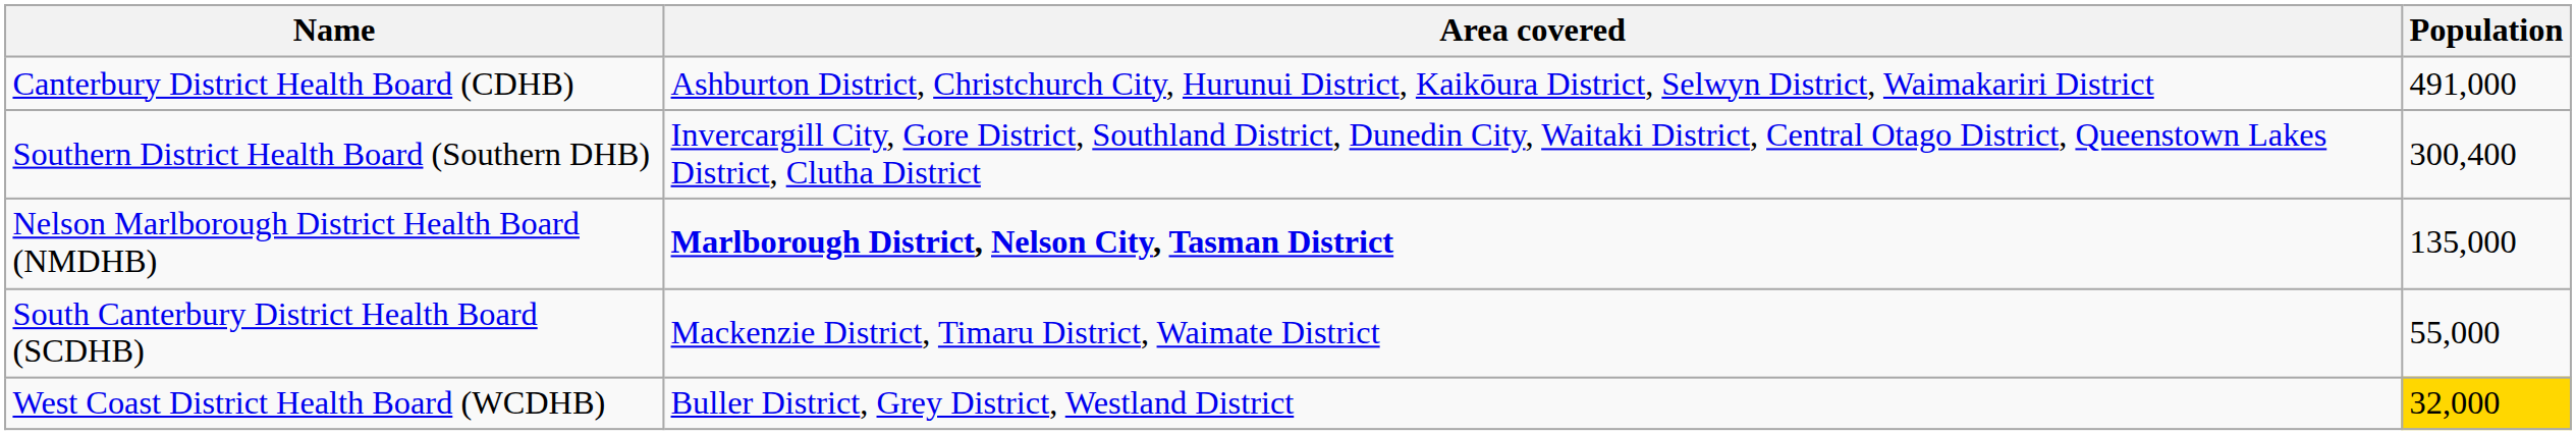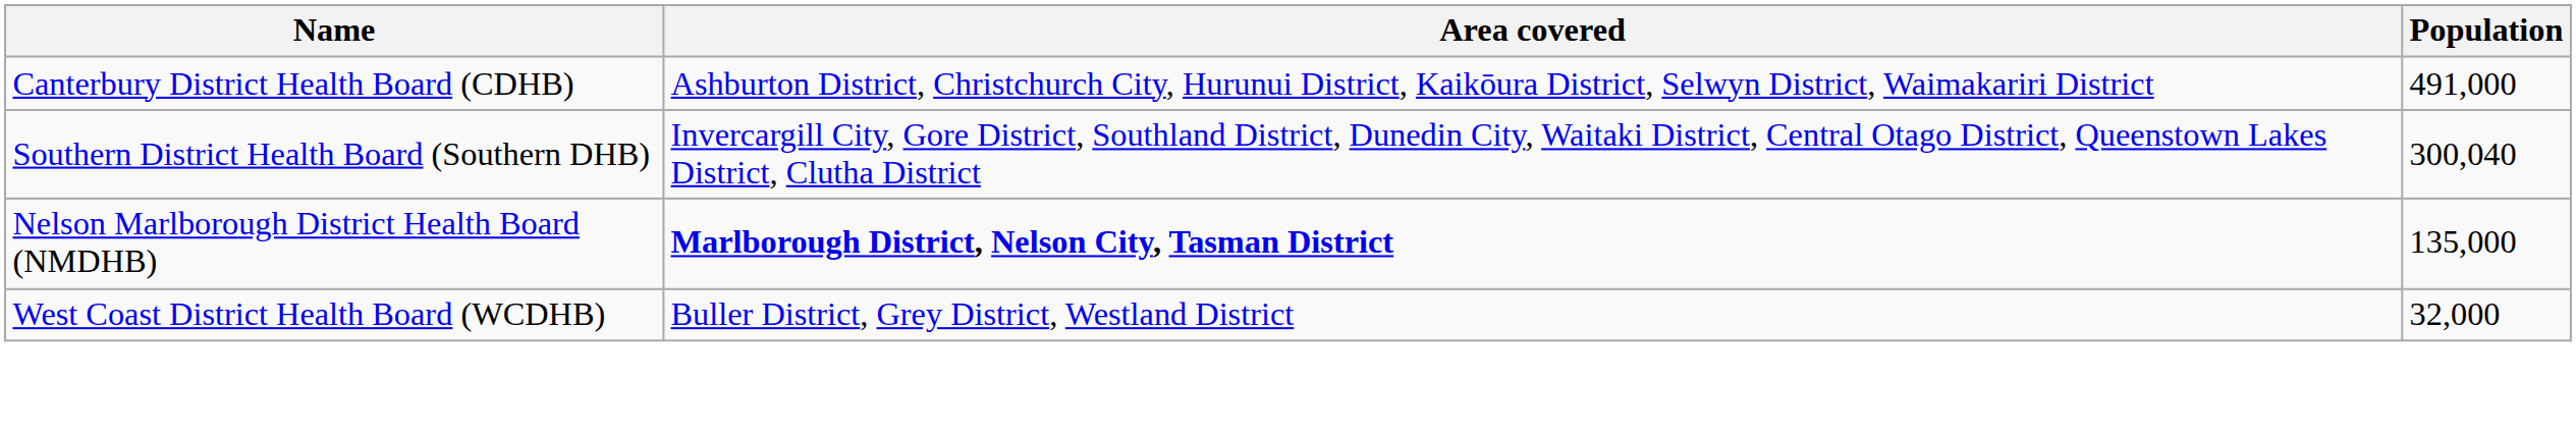Southern District Health Board (Southern DHB) | Population: 300,400 -> 300,040
- row: South Canterbury District Health Board (SCDHB) | Mackenzie District, Timaru District, Waimate District | 55,000
West Coast District Health Board (WCDHB) | Population: gold background -> no background
